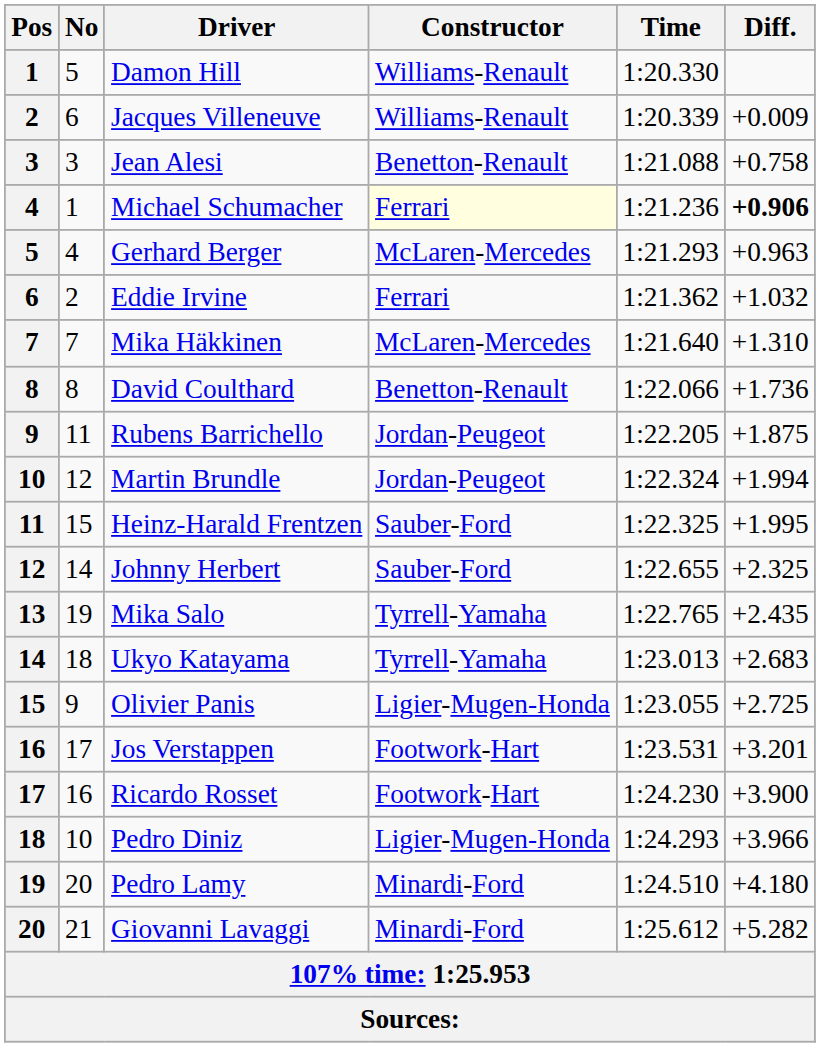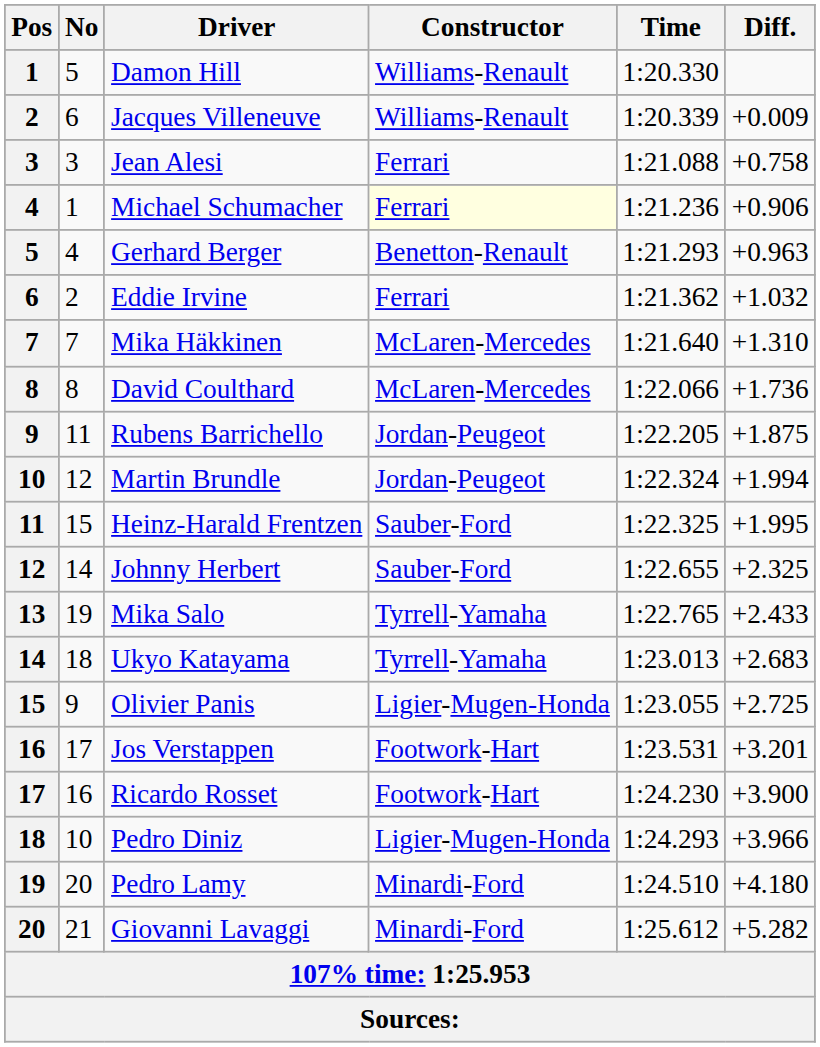Jean Alesi | Constructor: Benetton-Renault -> Ferrari
Michael Schumacher | Diff.: bold -> normal
Gerhard Berger | Constructor: McLaren-Mercedes -> Benetton-Renault
David Coulthard | Constructor: Benetton-Renault -> McLaren-Mercedes
Mika Salo | Diff.: +2.435 -> +2.433
